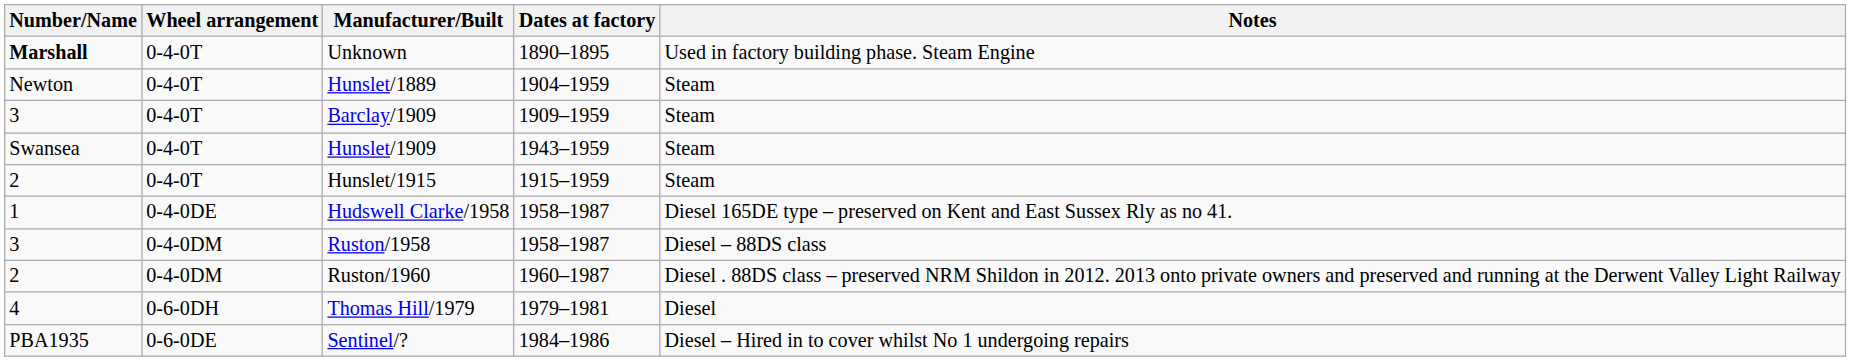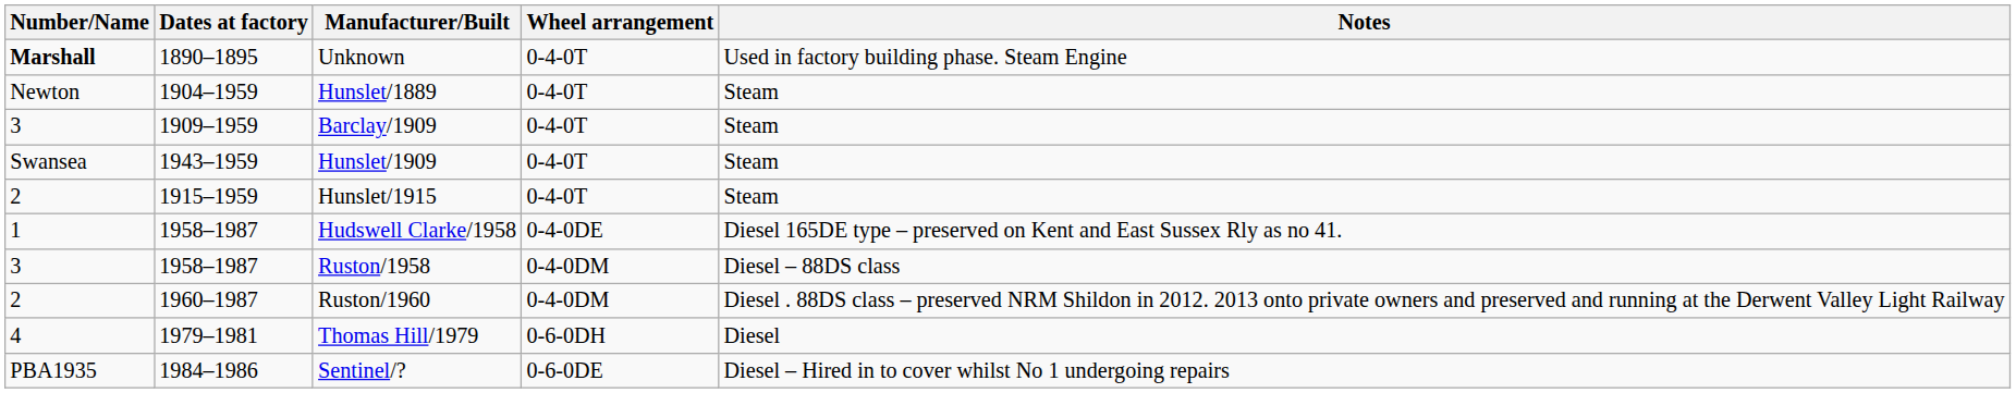columns swapped: Wheel arrangement <-> Dates at factory
